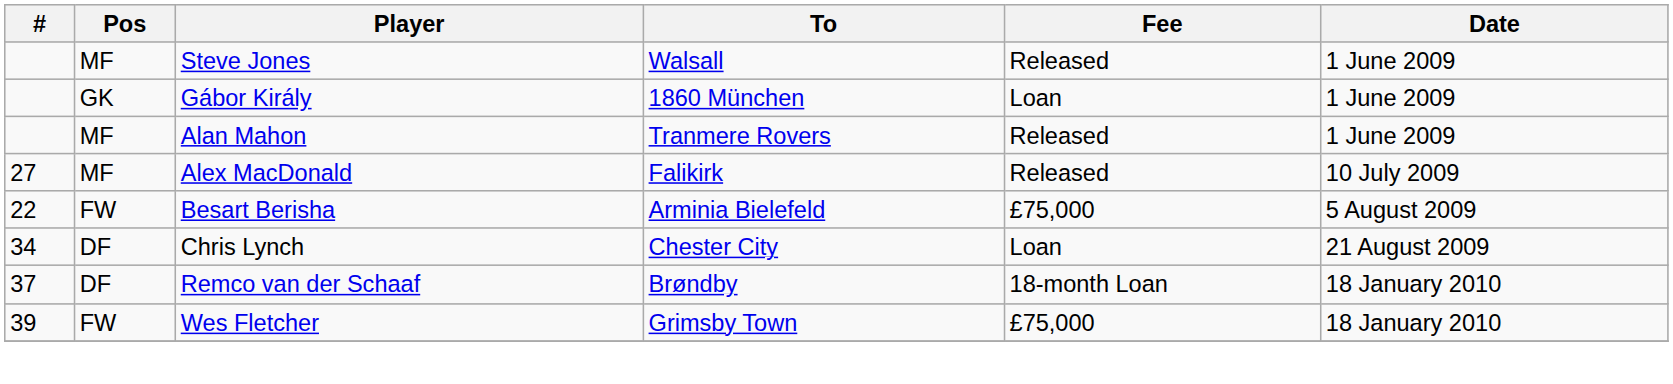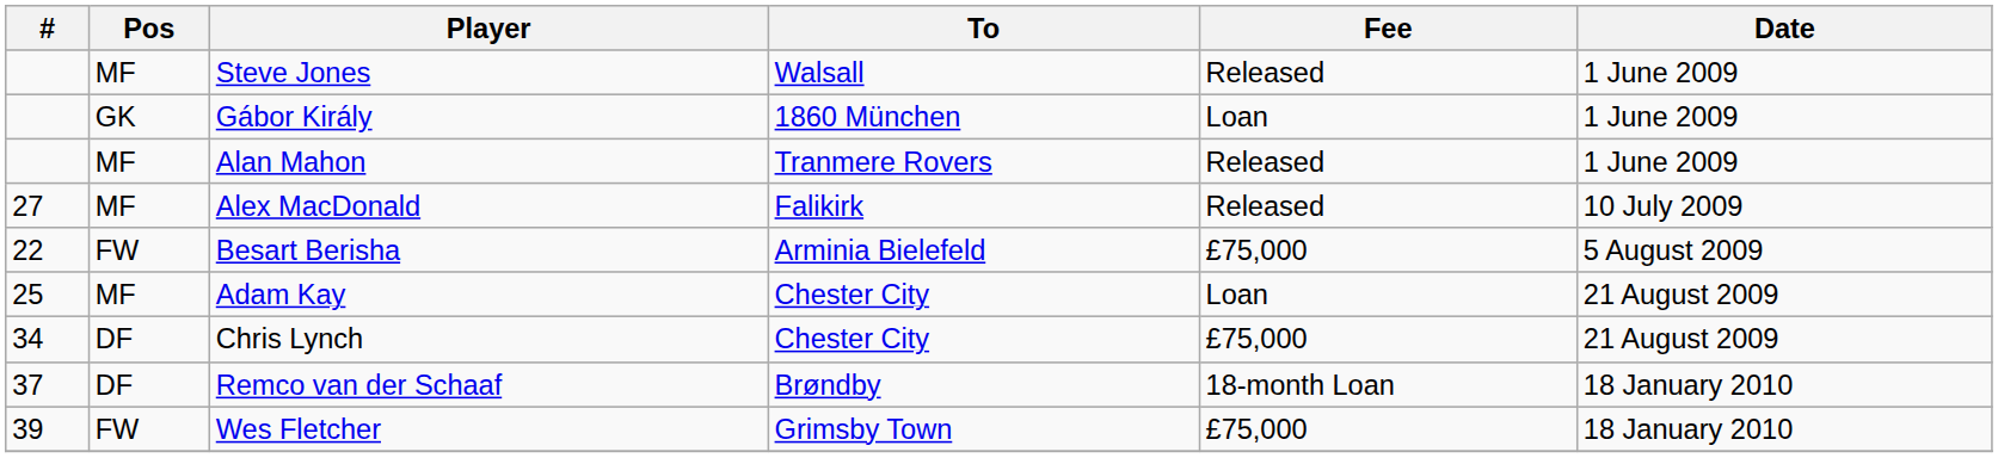+ row: 25 | MF | Adam Kay | Chester City | Loan | 21 August 2009
Chris Lynch | Fee: Loan -> £75,000
